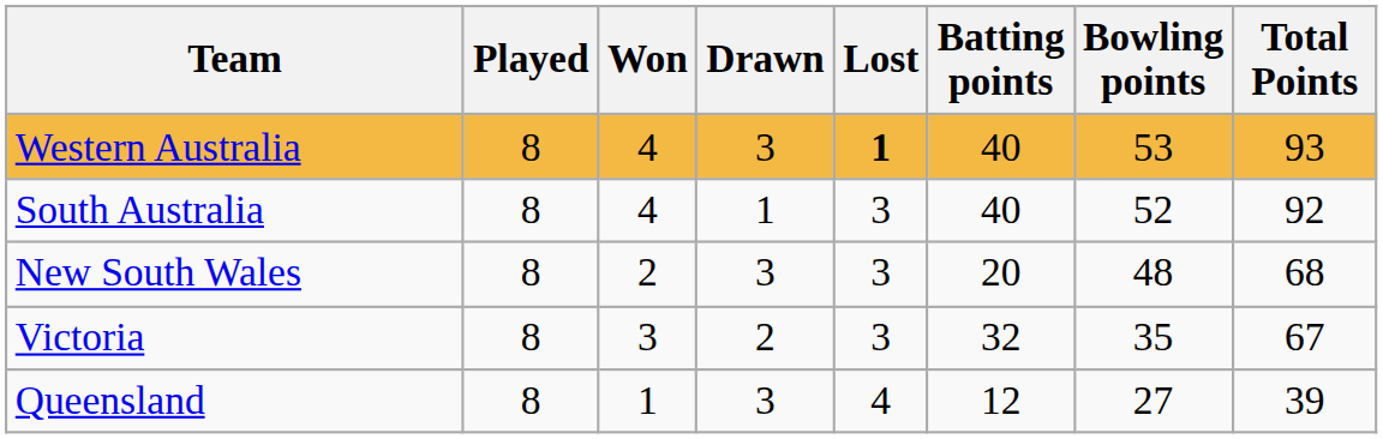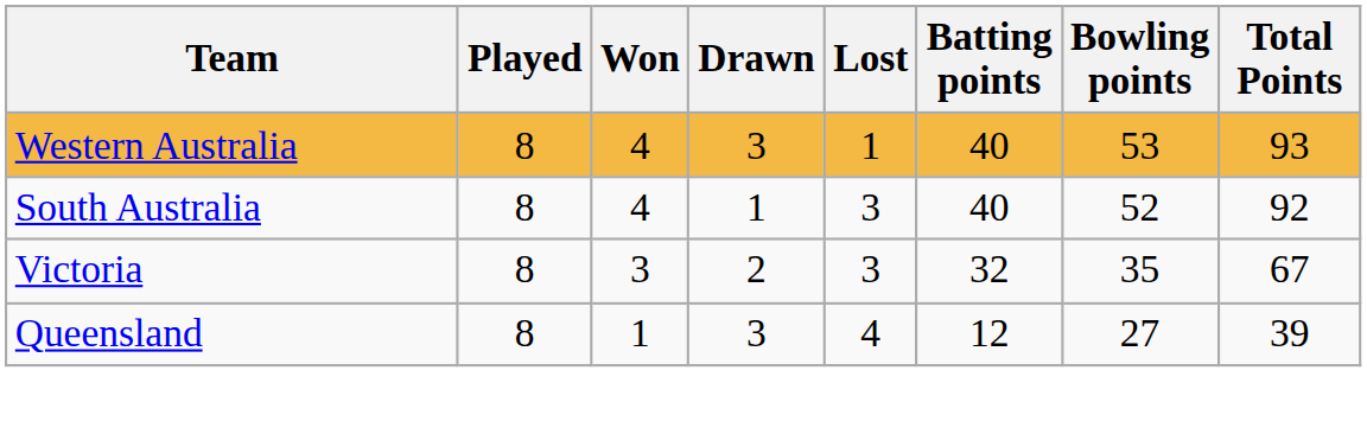Western Australia | Lost: bold -> normal
- row: New South Wales | 8 | 2 | 3 | 3 | 20 | 48 | 68
